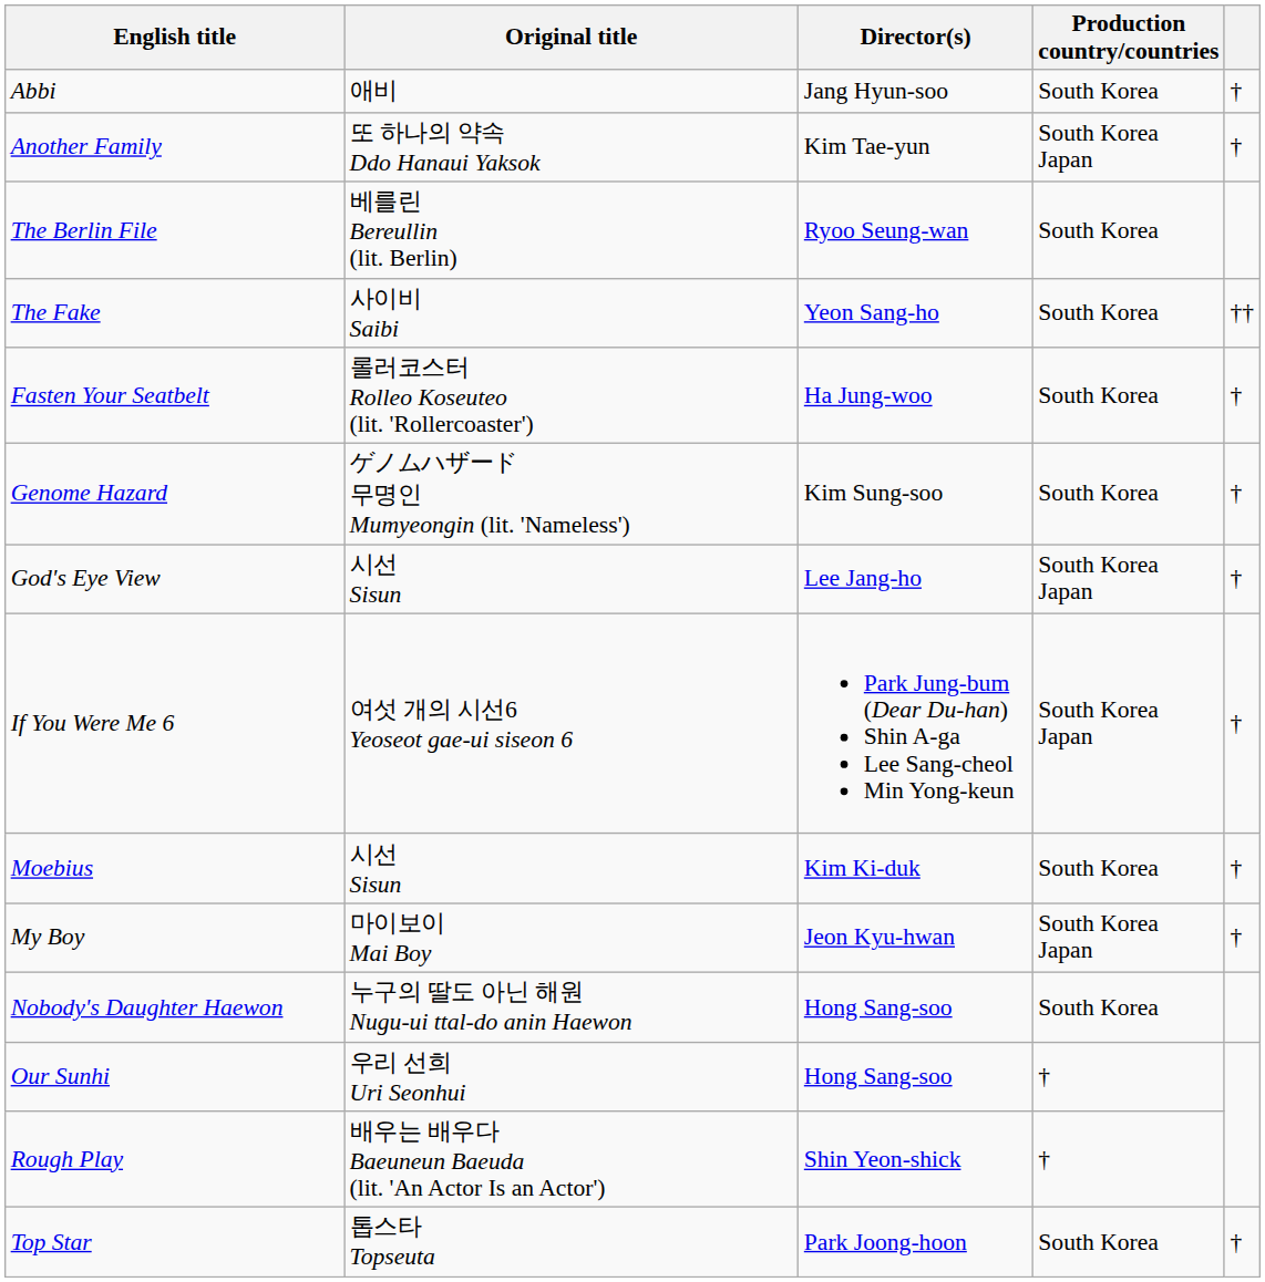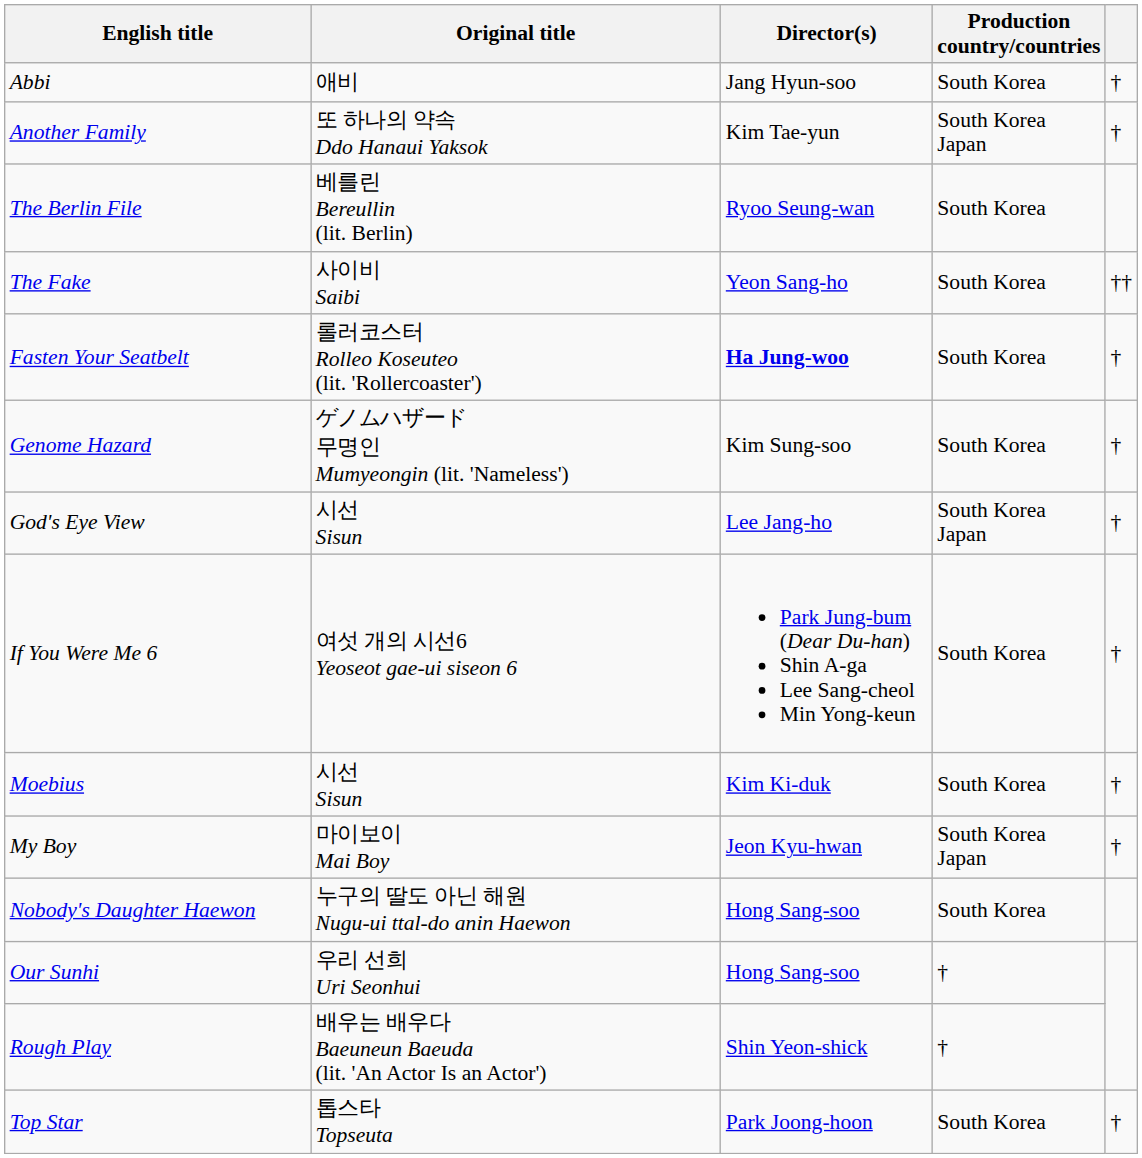Fasten Your Seatbelt | Director(s): normal -> bold
If You Were Me 6 | Production country/countries: South Korea Japan -> South Korea
